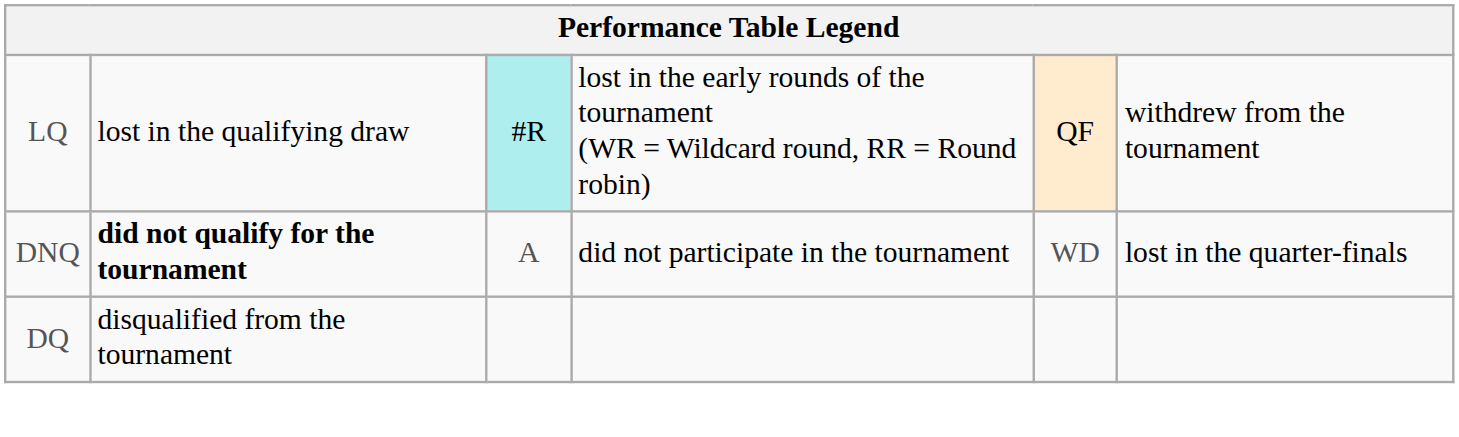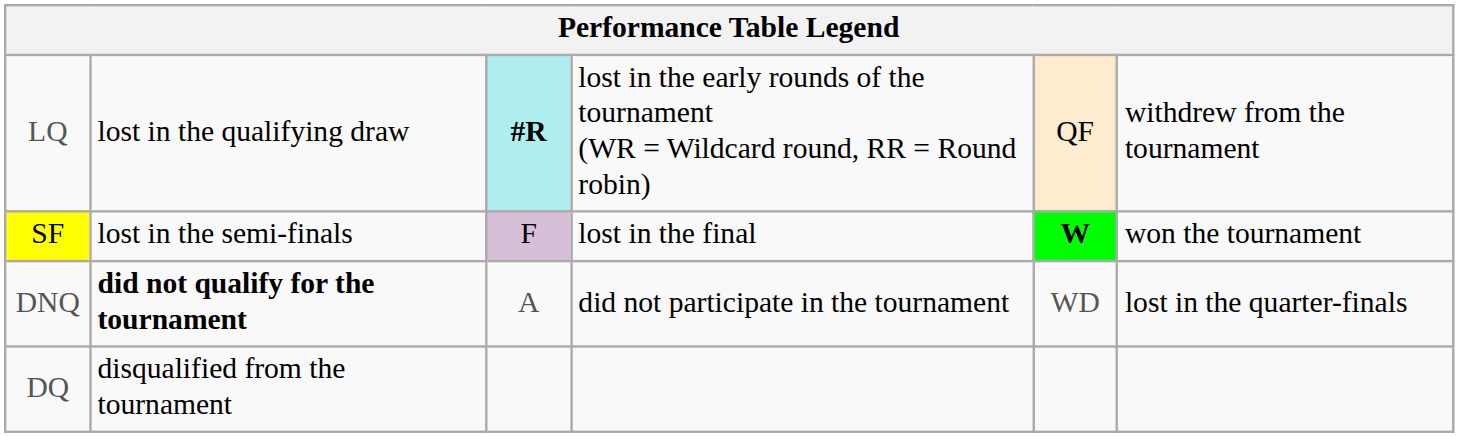LQ | column 3: normal -> bold
+ row: SF | lost in the semi-finals | F | lost in the final | W | won the tournament
